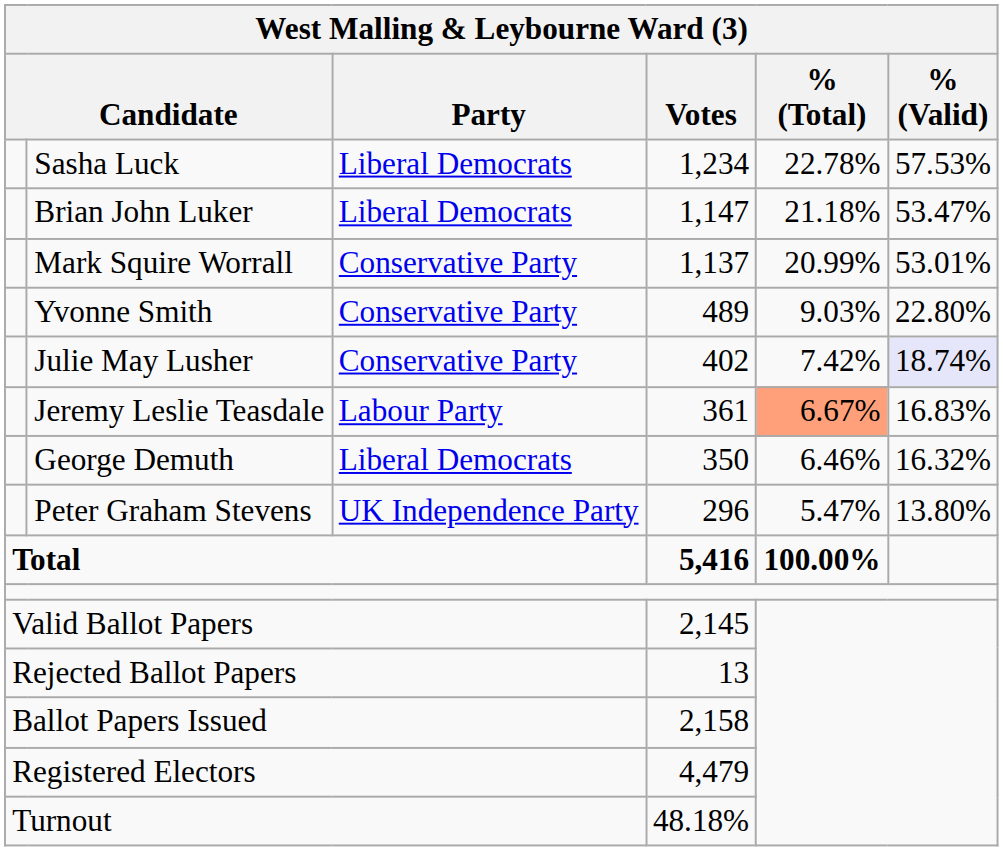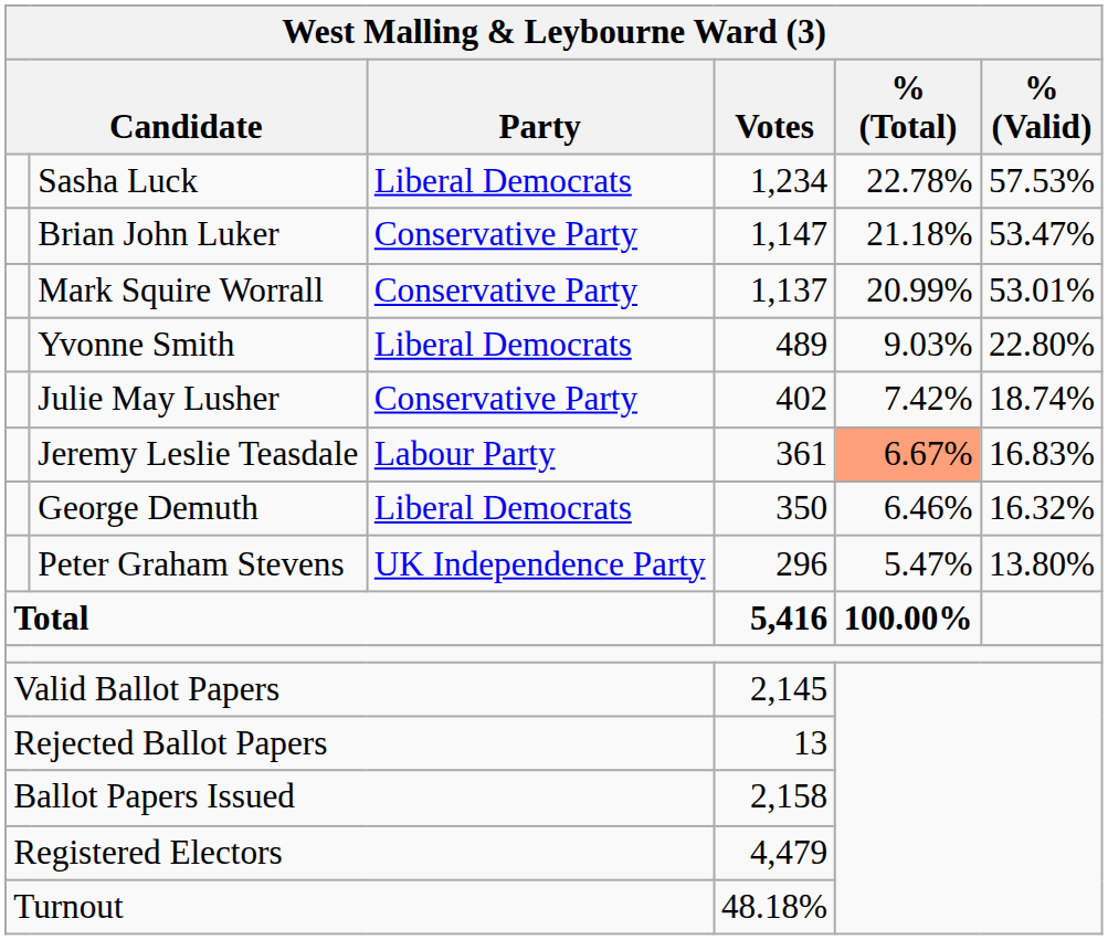Brian John Luker | Party: Liberal Democrats -> Conservative Party
Yvonne Smith | Party: Conservative Party -> Liberal Democrats
Julie May Lusher | % (Valid): lavender background -> no background
